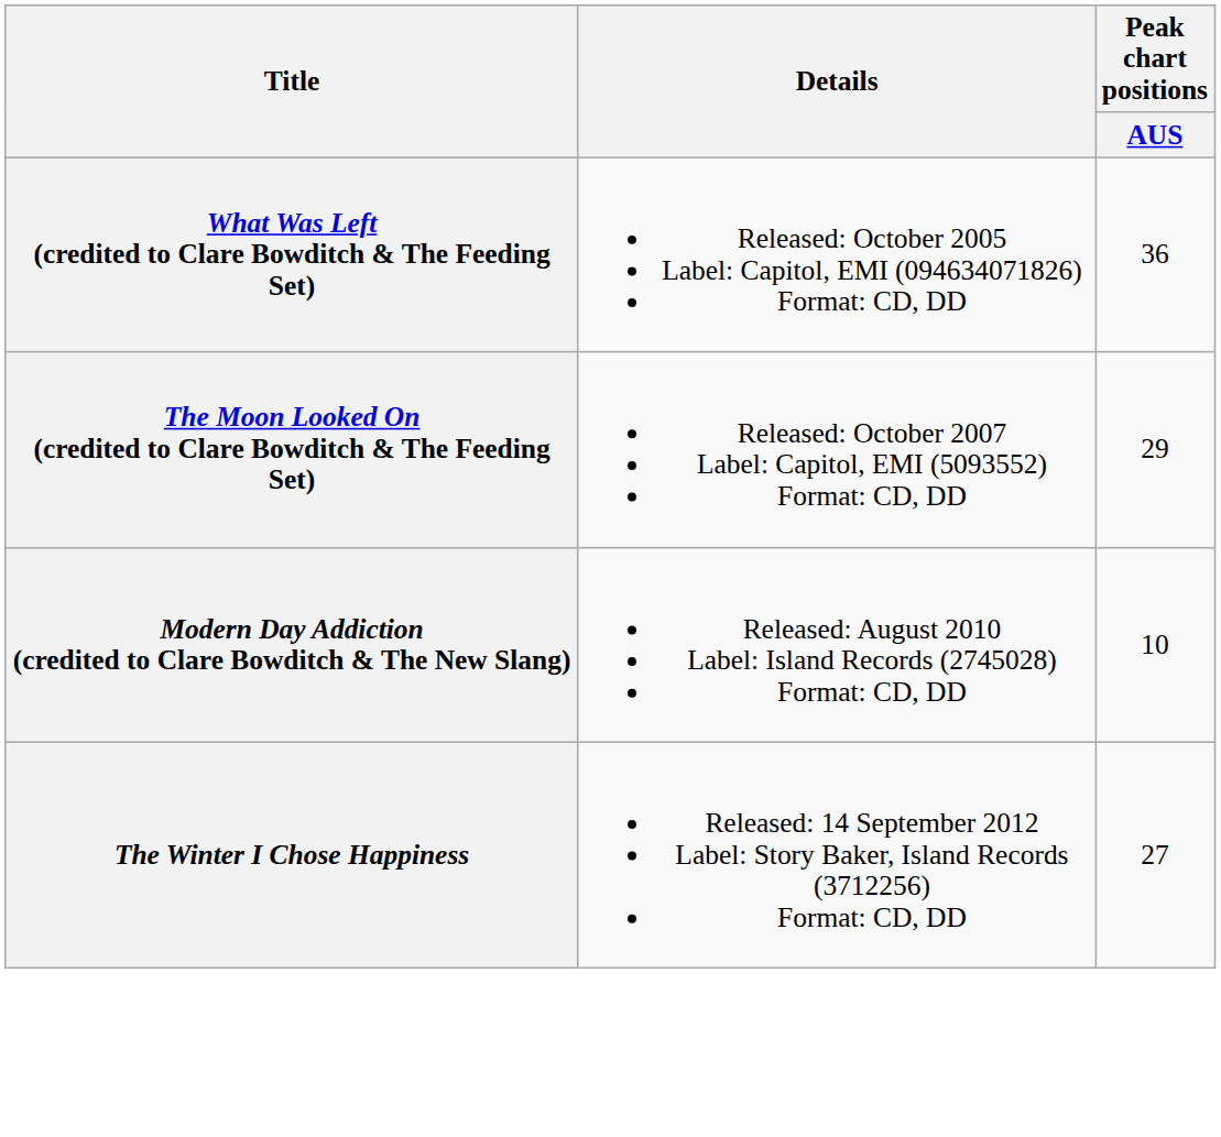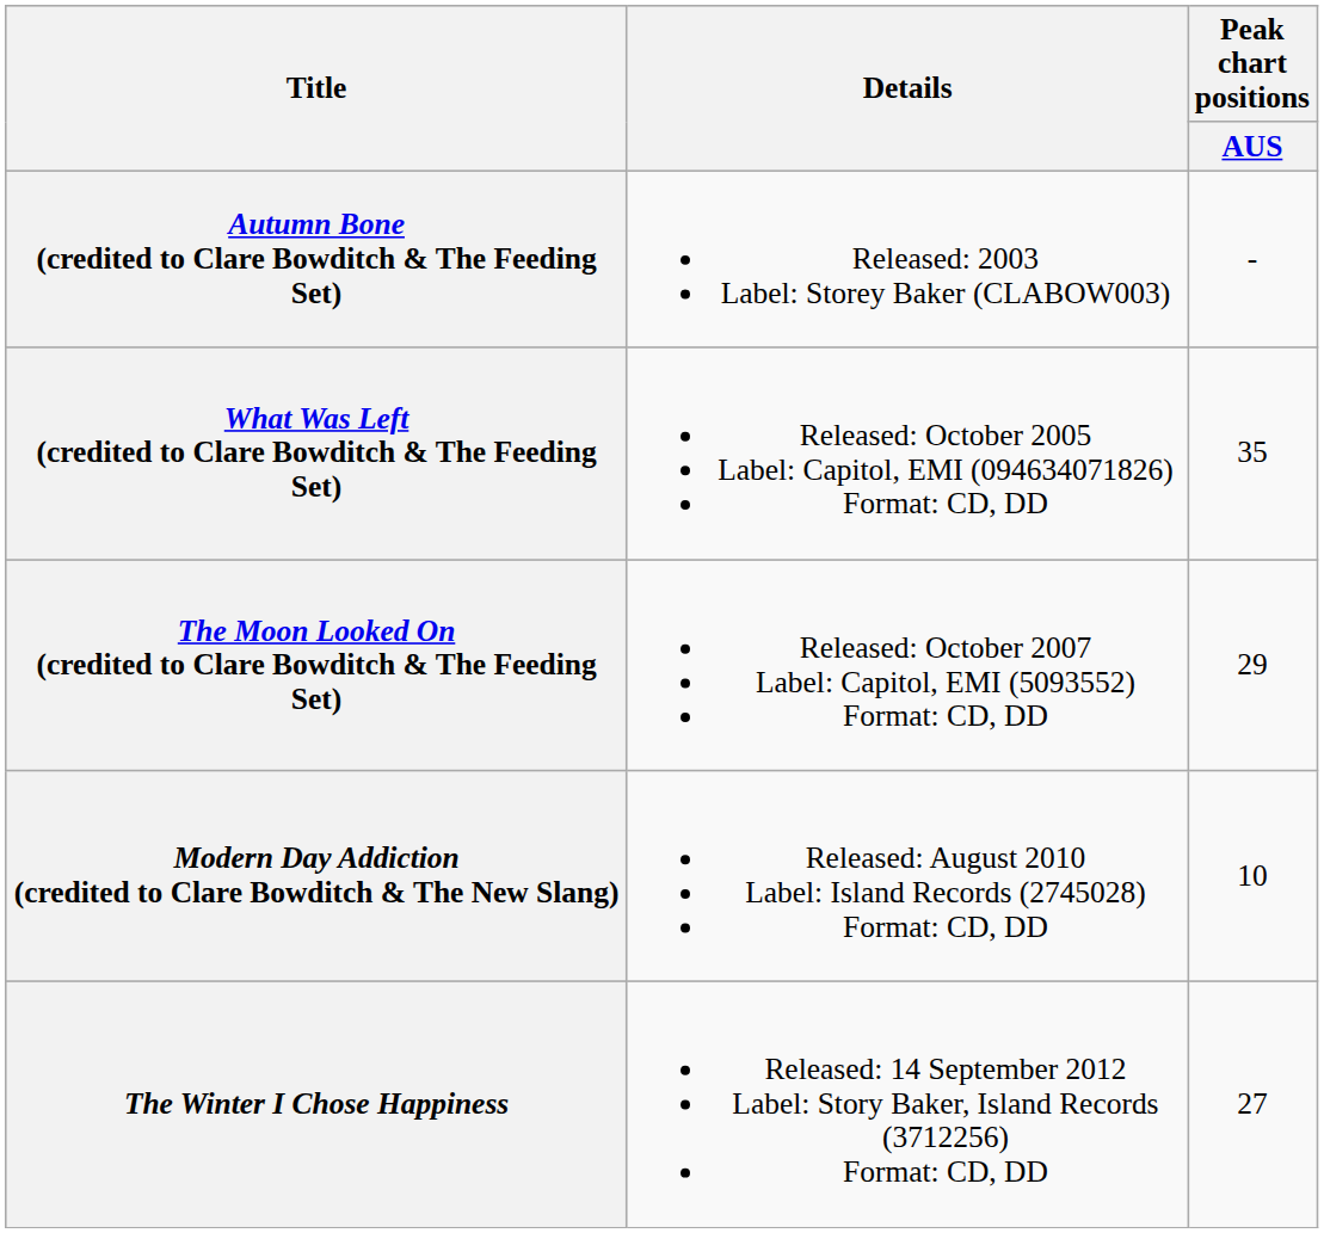+ row: Autumn Bone (credited to Clare Bowditch & The Feeding Set) | Released: 2003 Label: Storey Baker (CLABOW003) | -
What Was Left (credited to Clare Bowditch & The Feeding Set) | Peak chart positions / AUS: 36 -> 35
